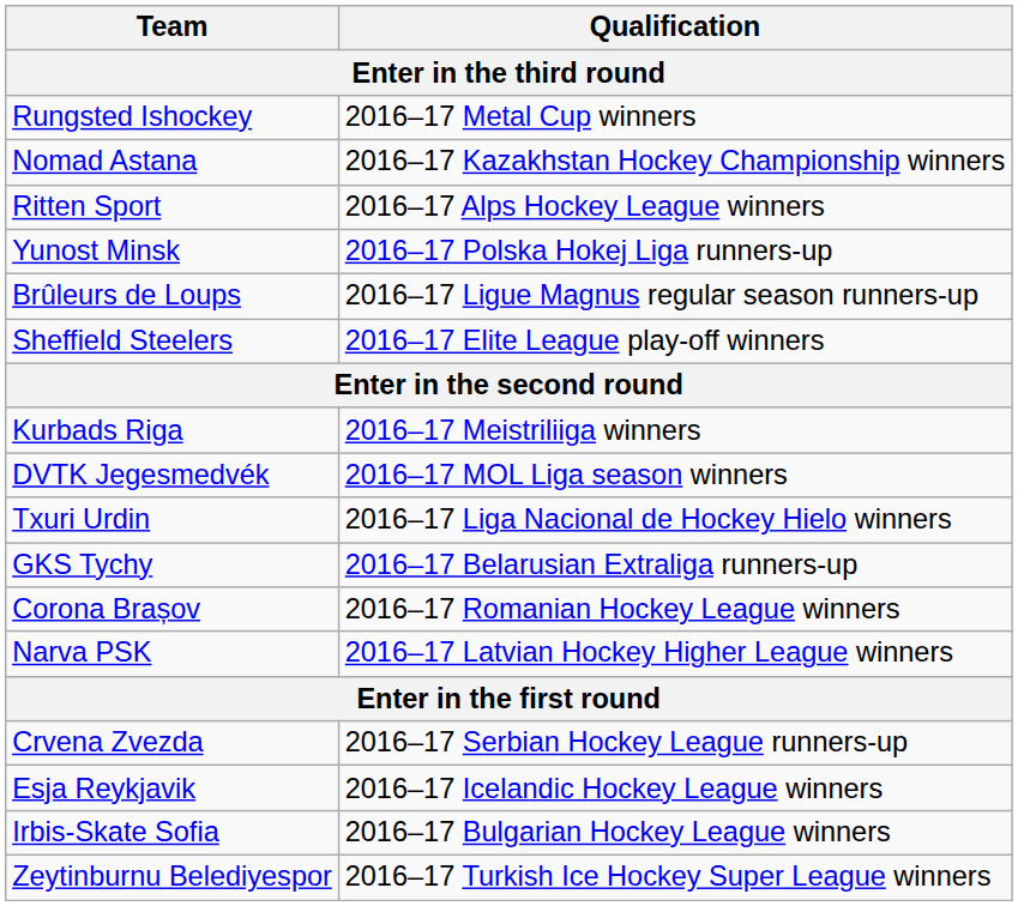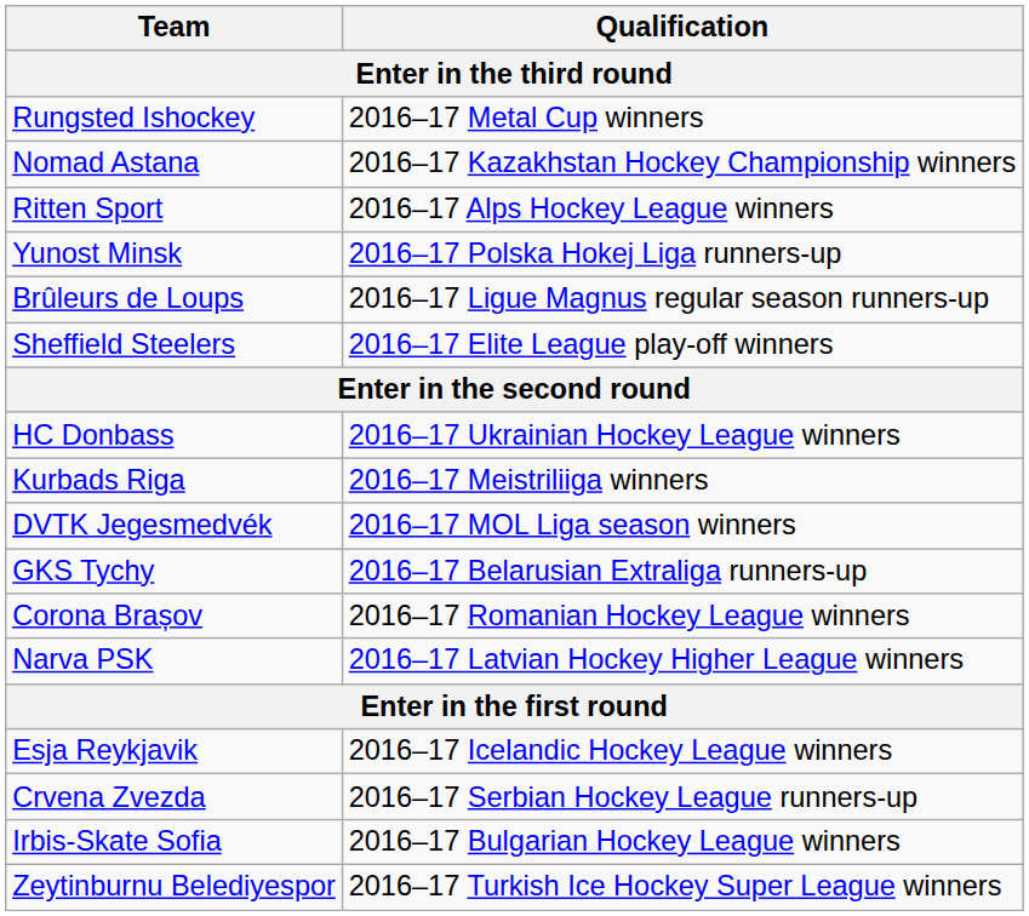+ row: HC Donbass | 2016–17 Ukrainian Hockey League winners
- row: Txuri Urdin | 2016–17 Liga Nacional de Hockey Hielo winners
rows swapped: Crvena Zvezda <-> Esja Reykjavik
